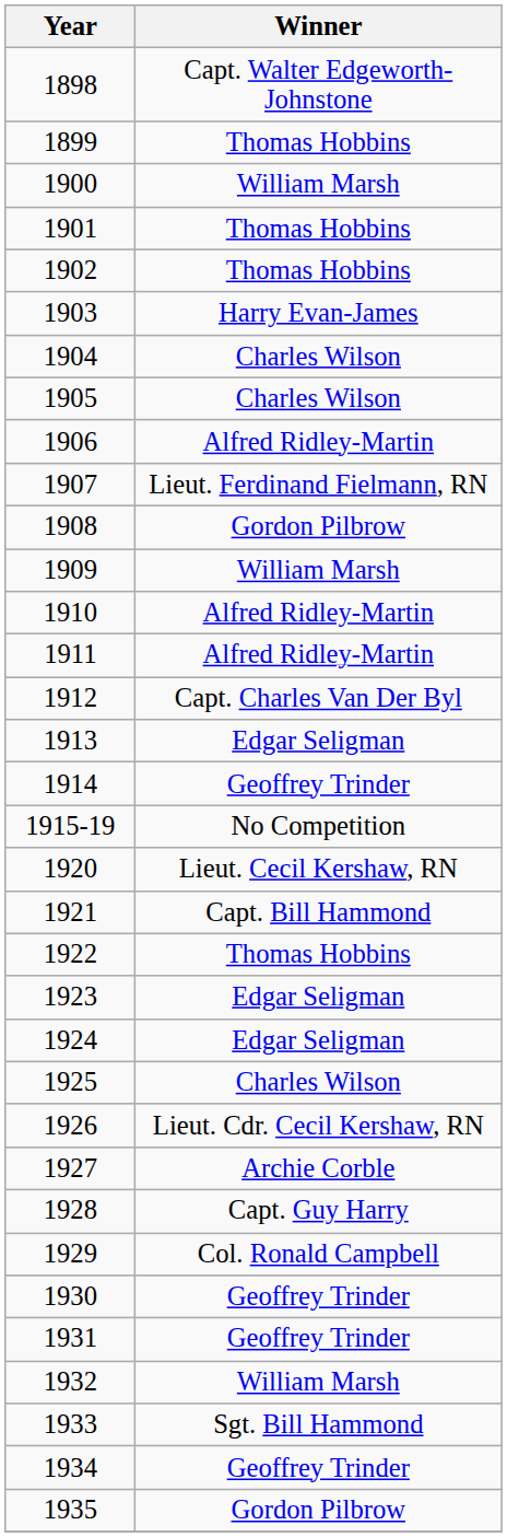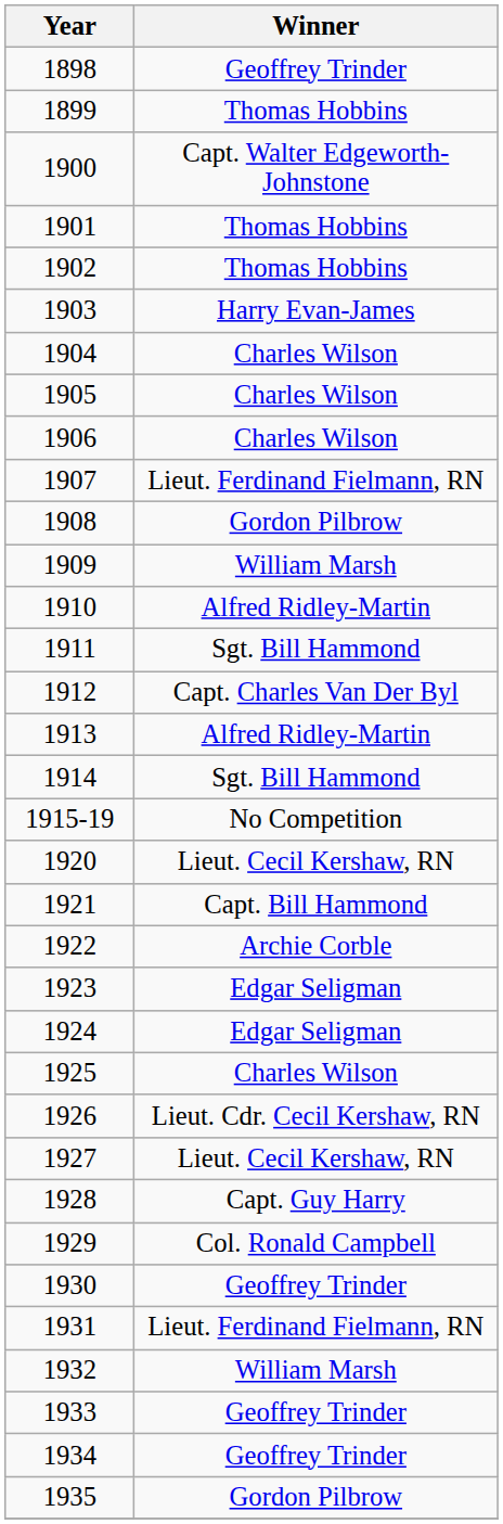1898 | Winner: Capt. Walter Edgeworth-Johnstone -> Geoffrey Trinder
1900 | Winner: William Marsh -> Capt. Walter Edgeworth-Johnstone
1906 | Winner: Alfred Ridley-Martin -> Charles Wilson
1911 | Winner: Alfred Ridley-Martin -> Sgt. Bill Hammond
1913 | Winner: Edgar Seligman -> Alfred Ridley-Martin
1914 | Winner: Geoffrey Trinder -> Sgt. Bill Hammond
1922 | Winner: Thomas Hobbins -> Archie Corble
1927 | Winner: Archie Corble -> Lieut. Cecil Kershaw, RN
1931 | Winner: Geoffrey Trinder -> Lieut. Ferdinand Fielmann, RN
1933 | Winner: Sgt. Bill Hammond -> Geoffrey Trinder
